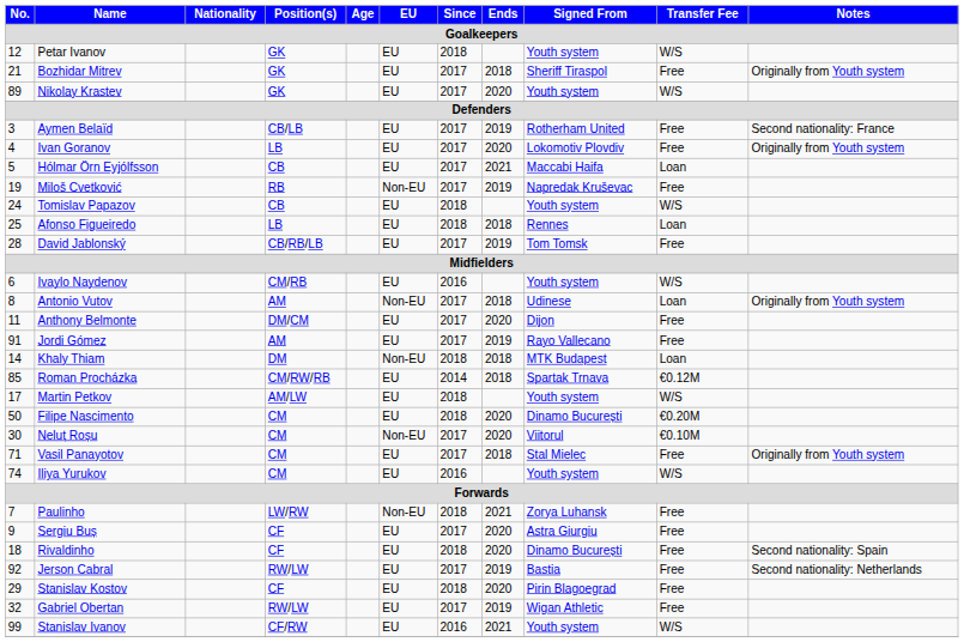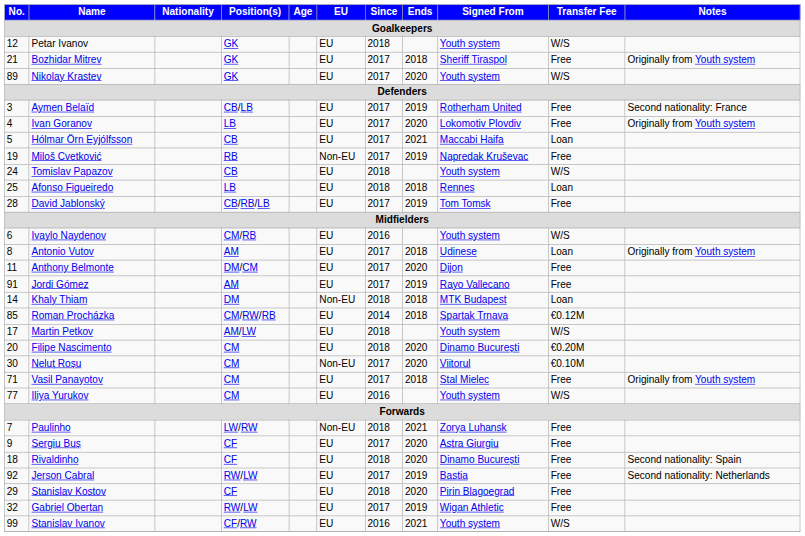Antonio Vutov | EU: Non-EU -> EU
Filipe Nascimento | No.: 50 -> 20
Iliya Yurukov | No.: 74 -> 77
